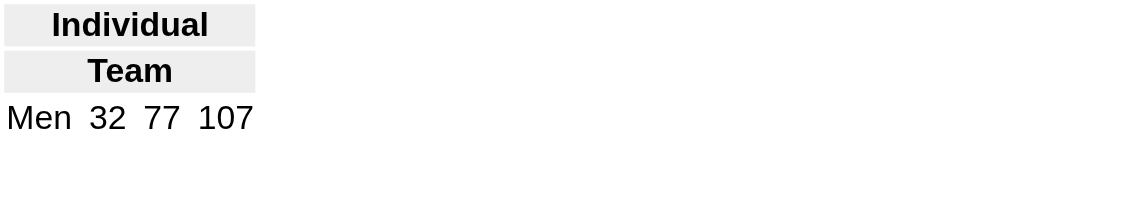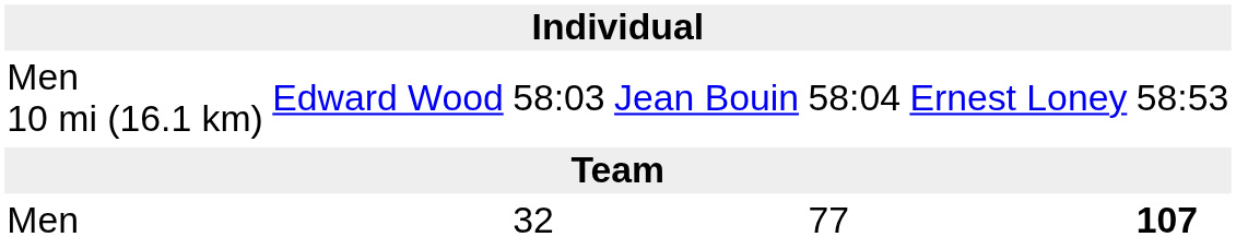+ row: Men 10 mi (16.1 km) | Edward Wood | 58:03 | Jean Bouin | 58:04 | Ernest Loney | 58:53
Men | column 7: normal -> bold
